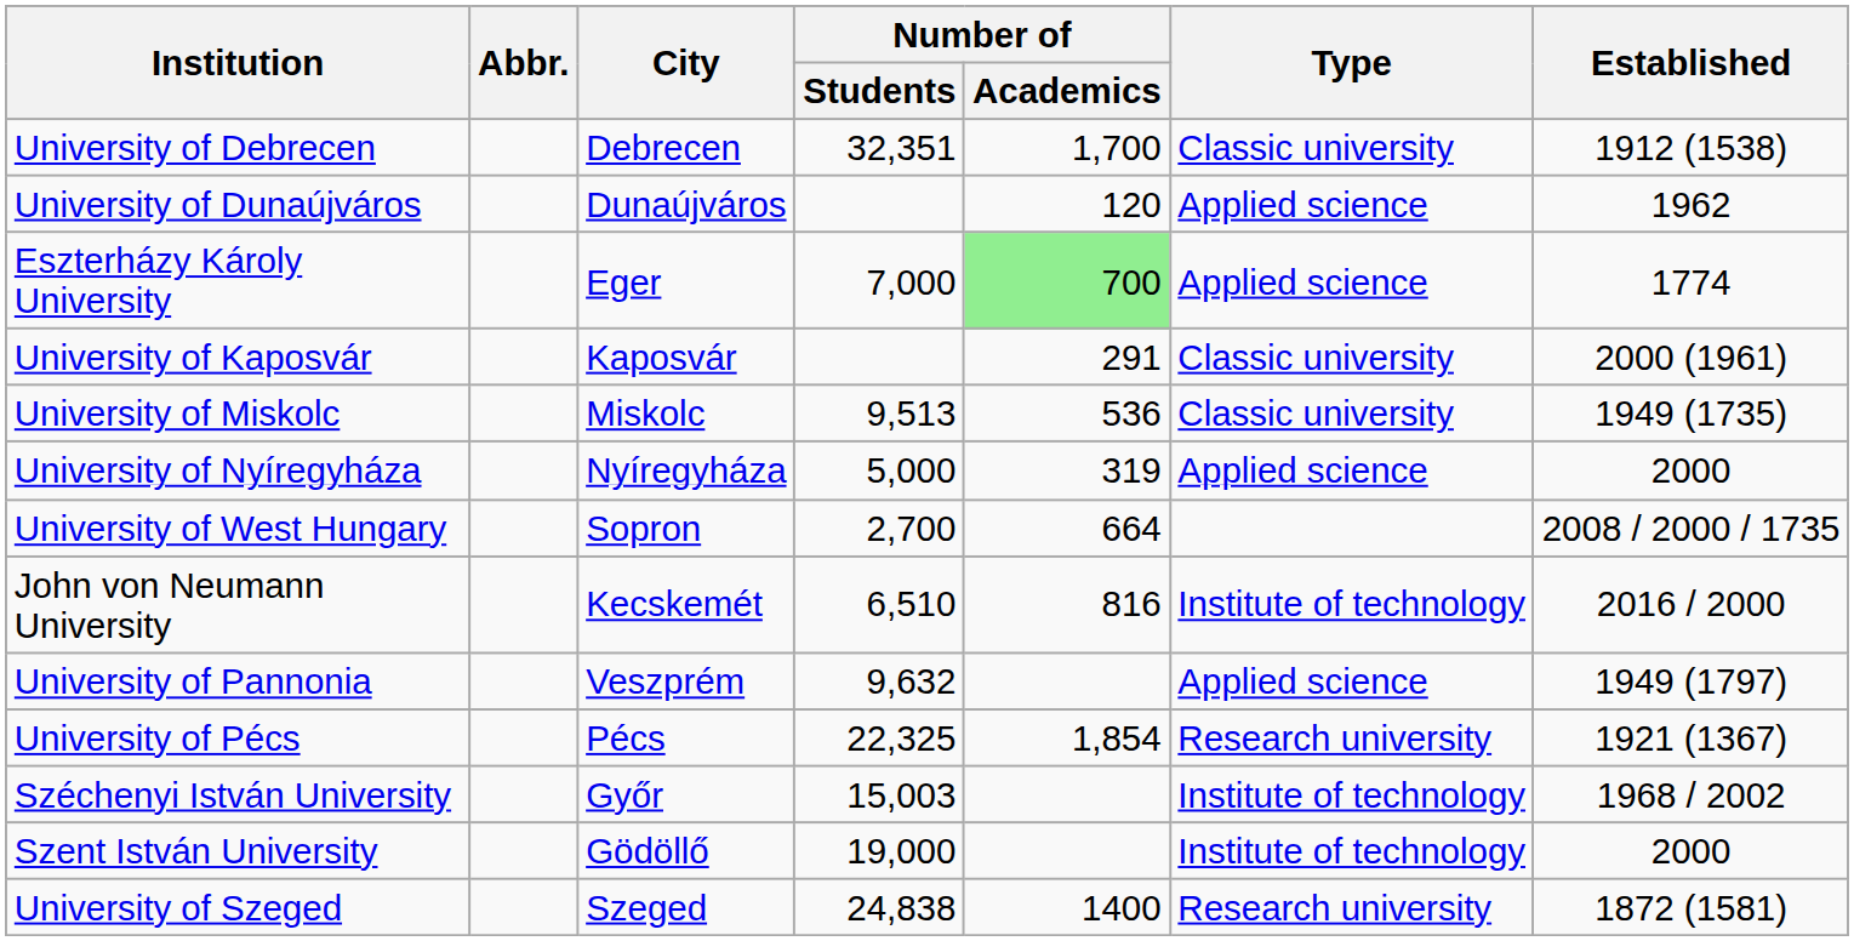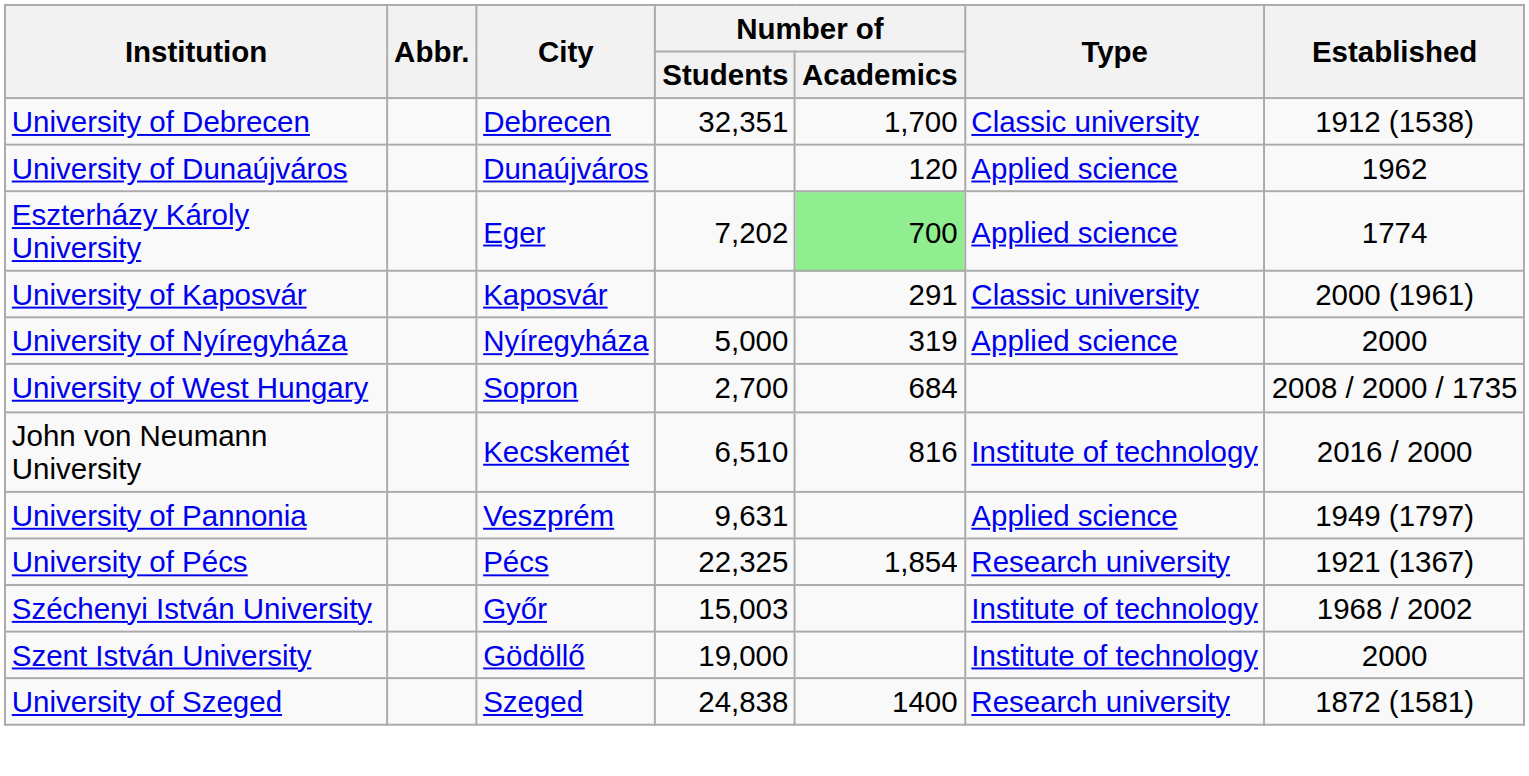Eszterházy Károly University | Number of / Students: 7,000 -> 7,202
- row: University of Miskolc | Miskolc | 9,513 | 536 | Classic university | 1949 (1735)
University of West Hungary | Number of / Academics: 664 -> 684
University of Pannonia | Number of / Students: 9,632 -> 9,631
